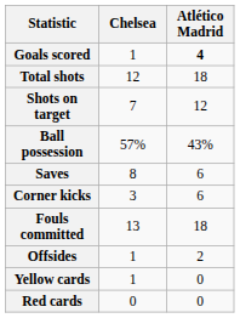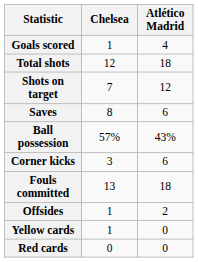Goals scored | Atlético Madrid: bold -> normal
rows swapped: Saves <-> Ball possession
